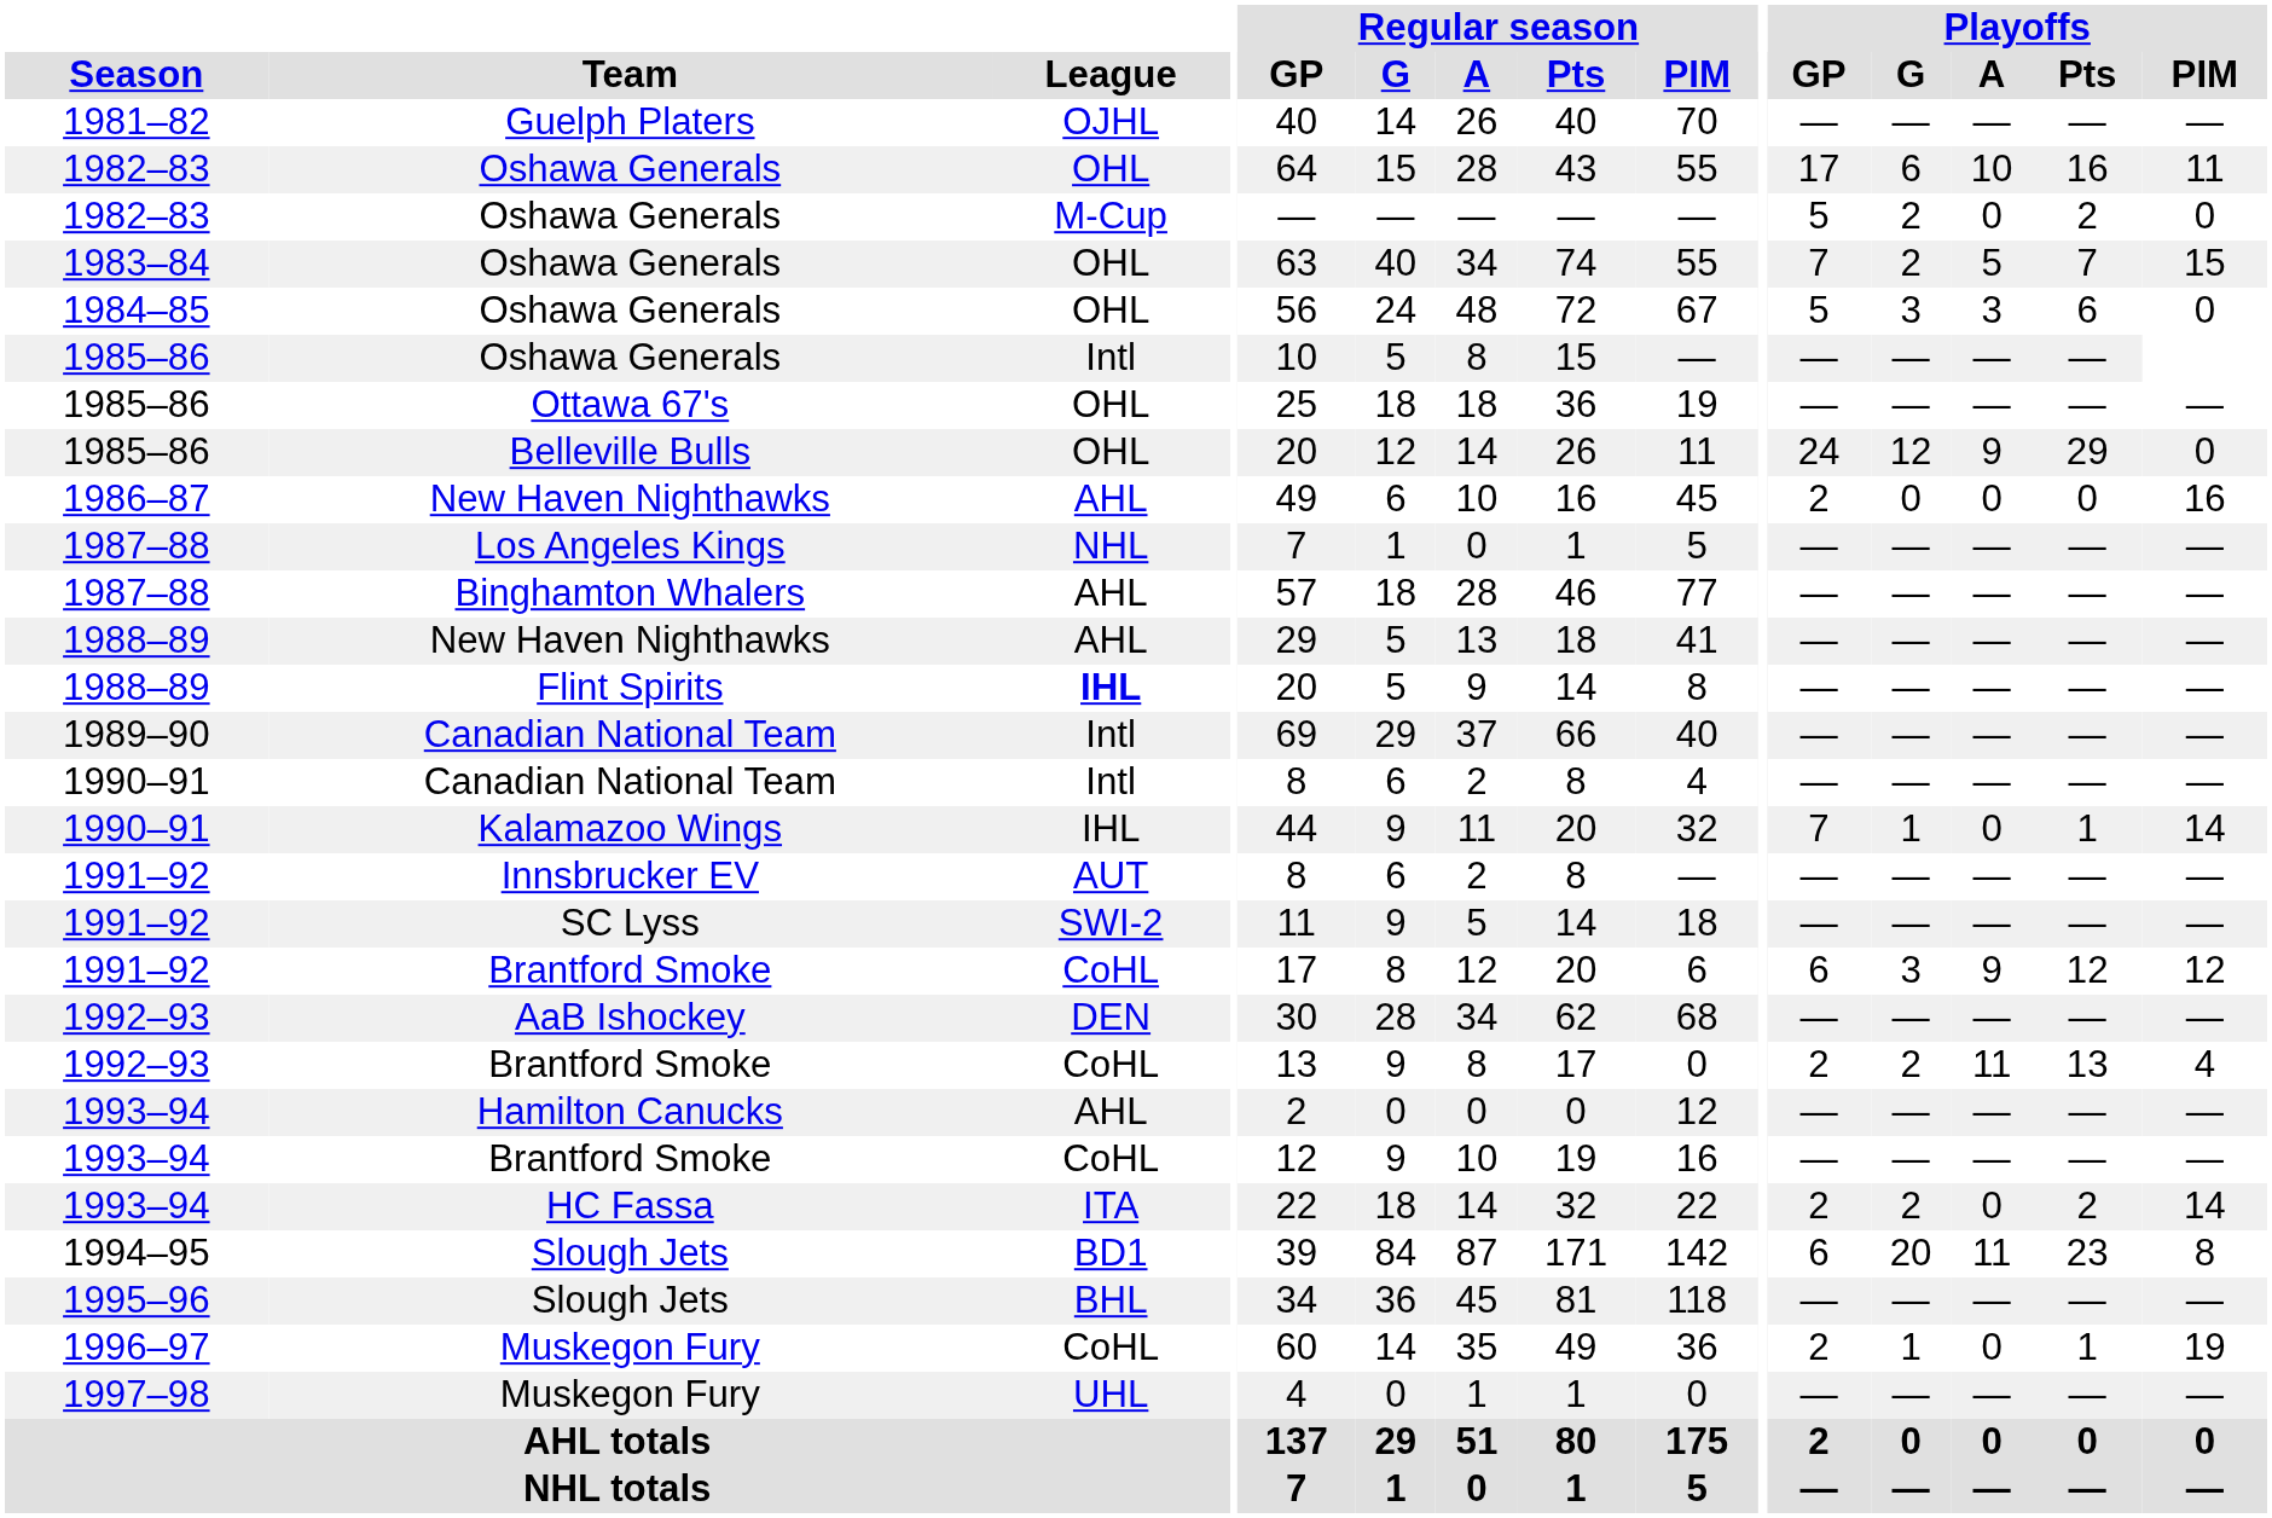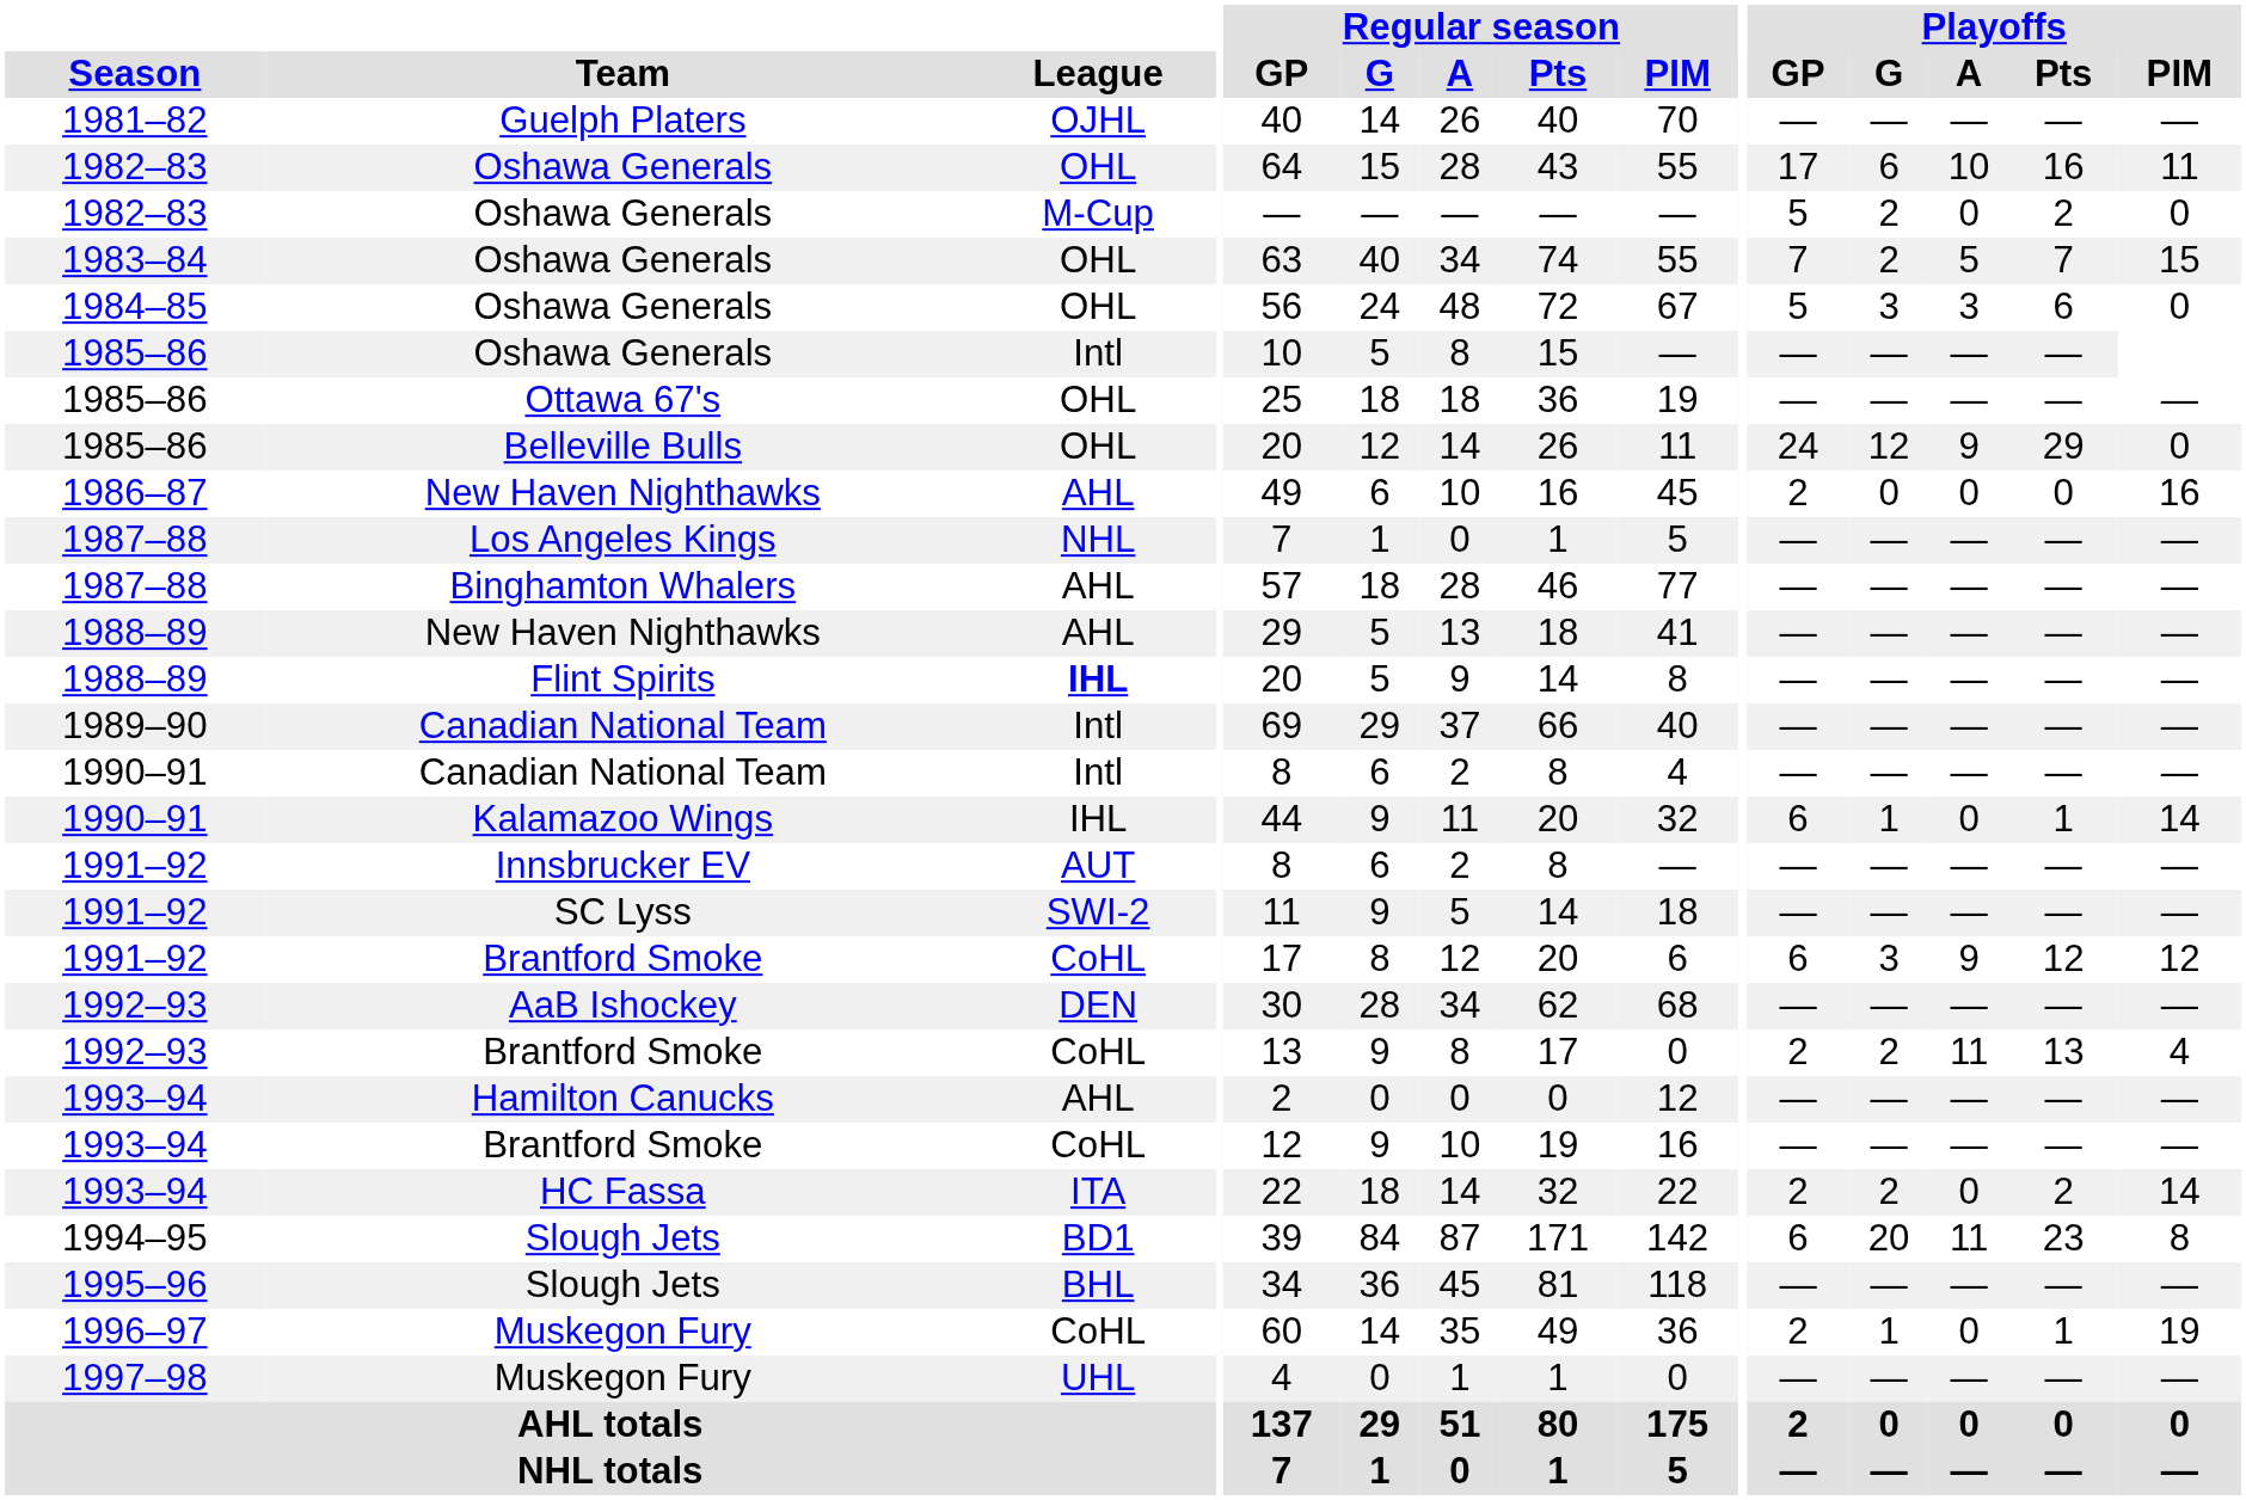Kalamazoo Wings | Playoffs / GP: 7 -> 6
